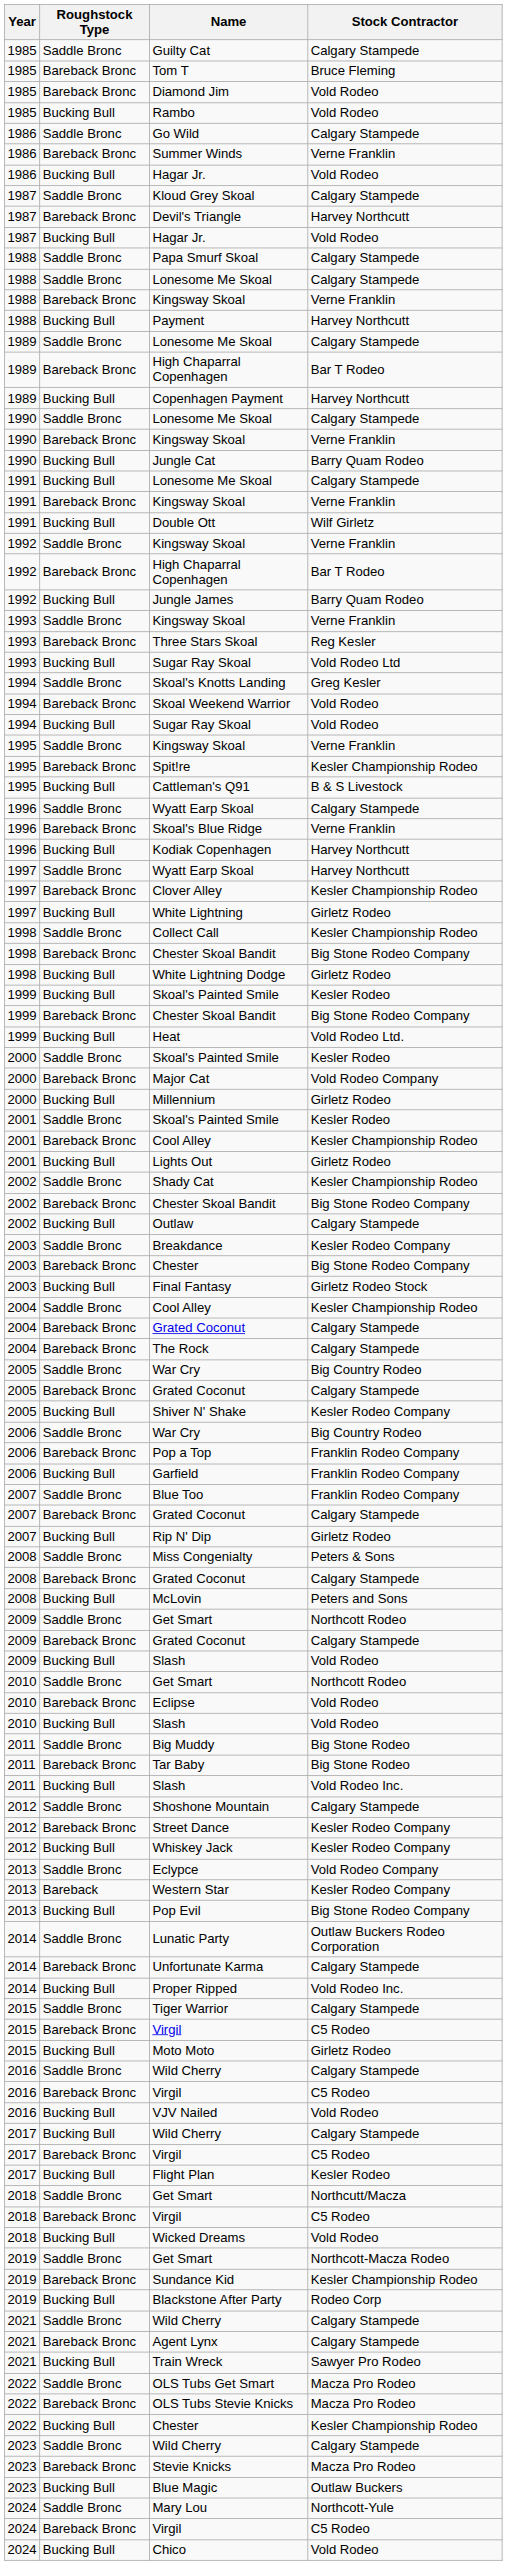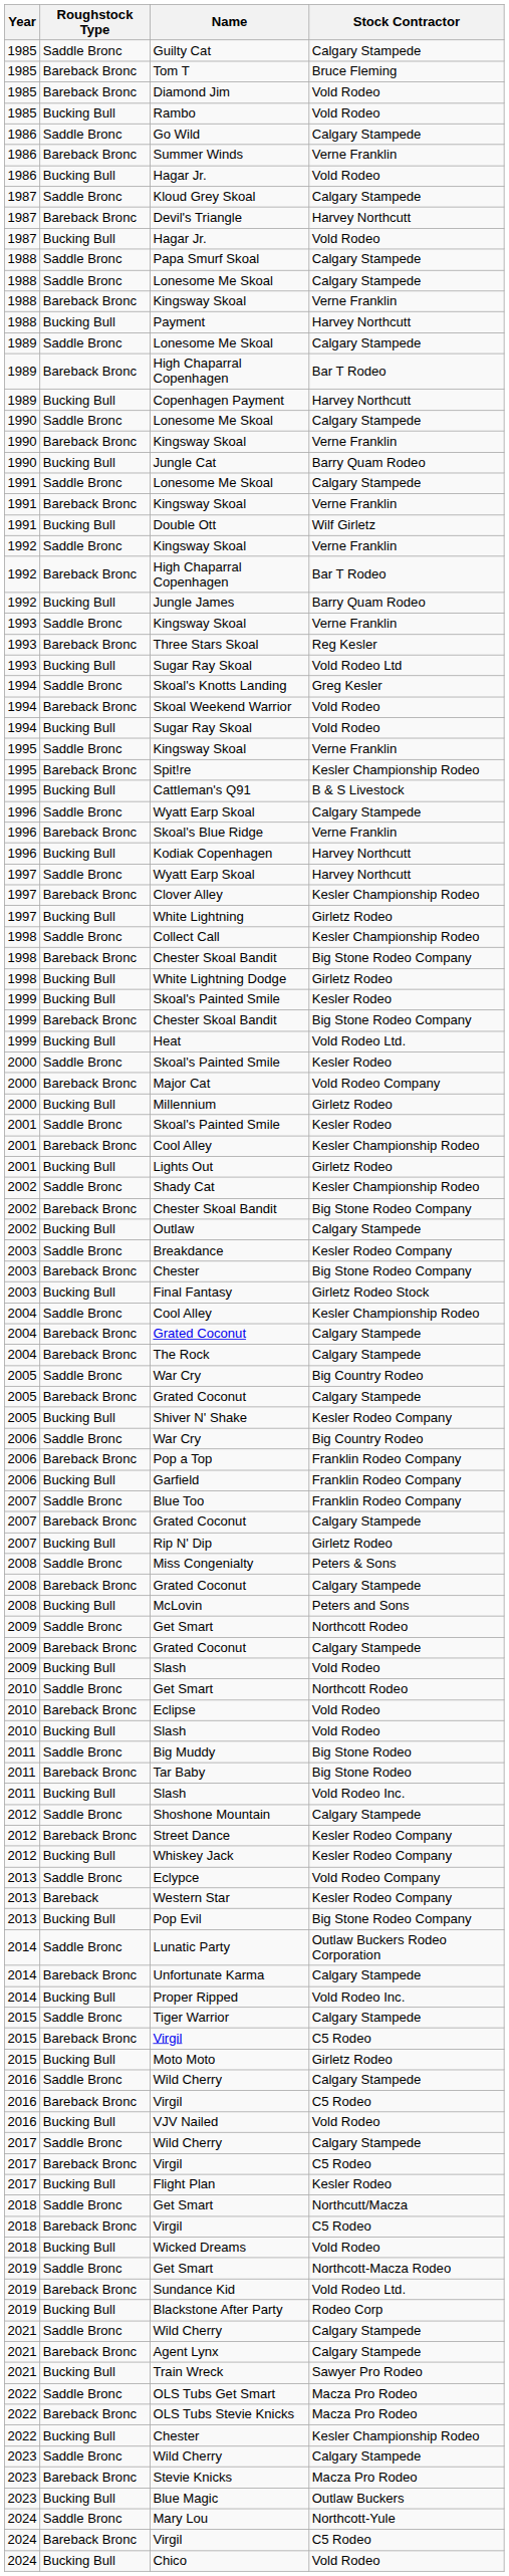1991 / Lonesome Me Skoal | Roughstock Type: Bucking Bull -> Saddle Bronc
2017 / Wild Cherry | Roughstock Type: Bucking Bull -> Saddle Bronc
Sundance Kid | Stock Contractor: Kesler Championship Rodeo -> Vold Rodeo Ltd.
